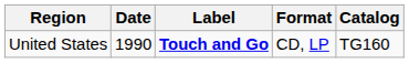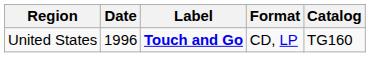United States | Date: 1990 -> 1996
